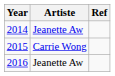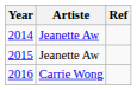2015 | Artiste: Carrie Wong -> Jeanette Aw
2016 | Artiste: Jeanette Aw -> Carrie Wong
